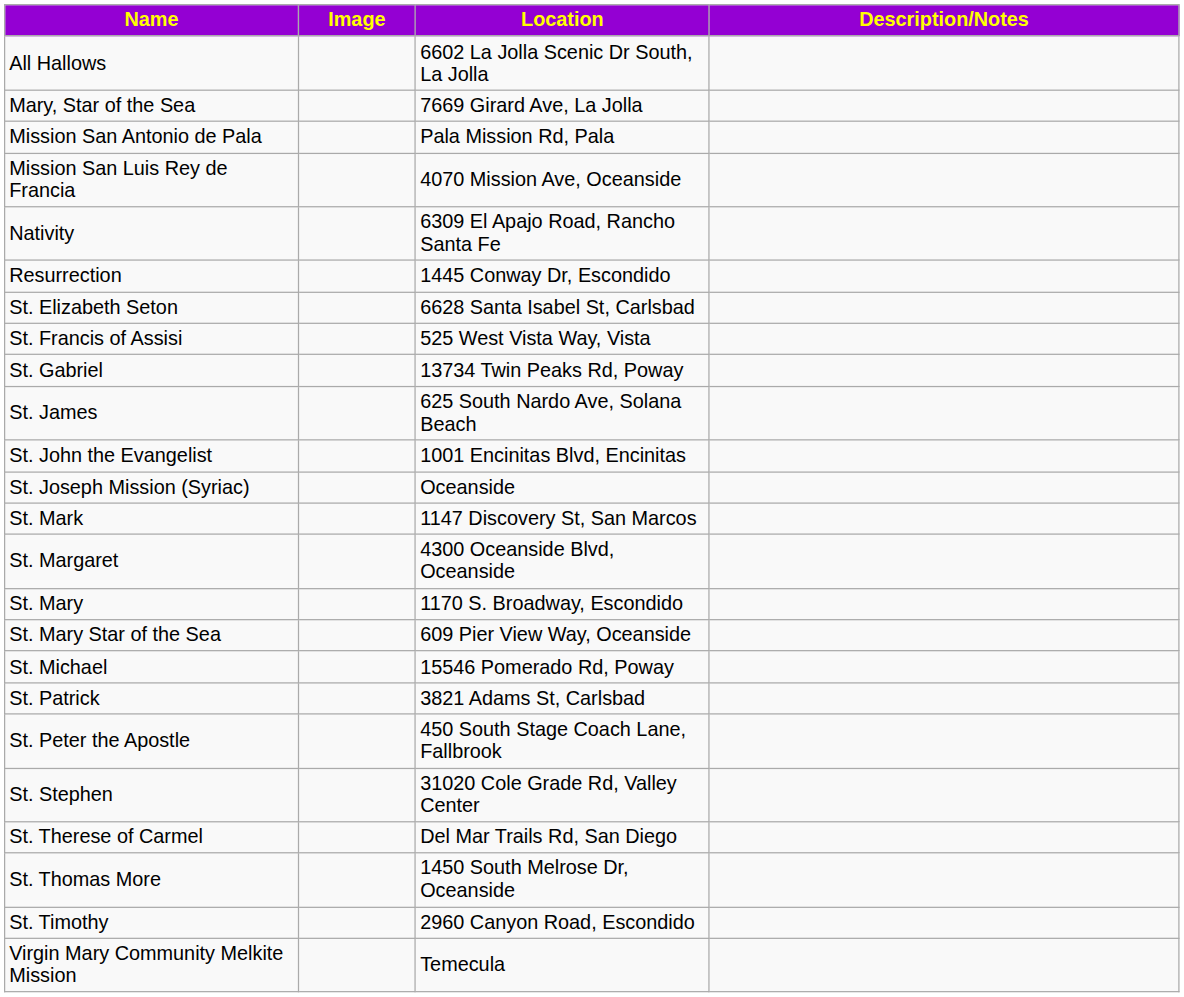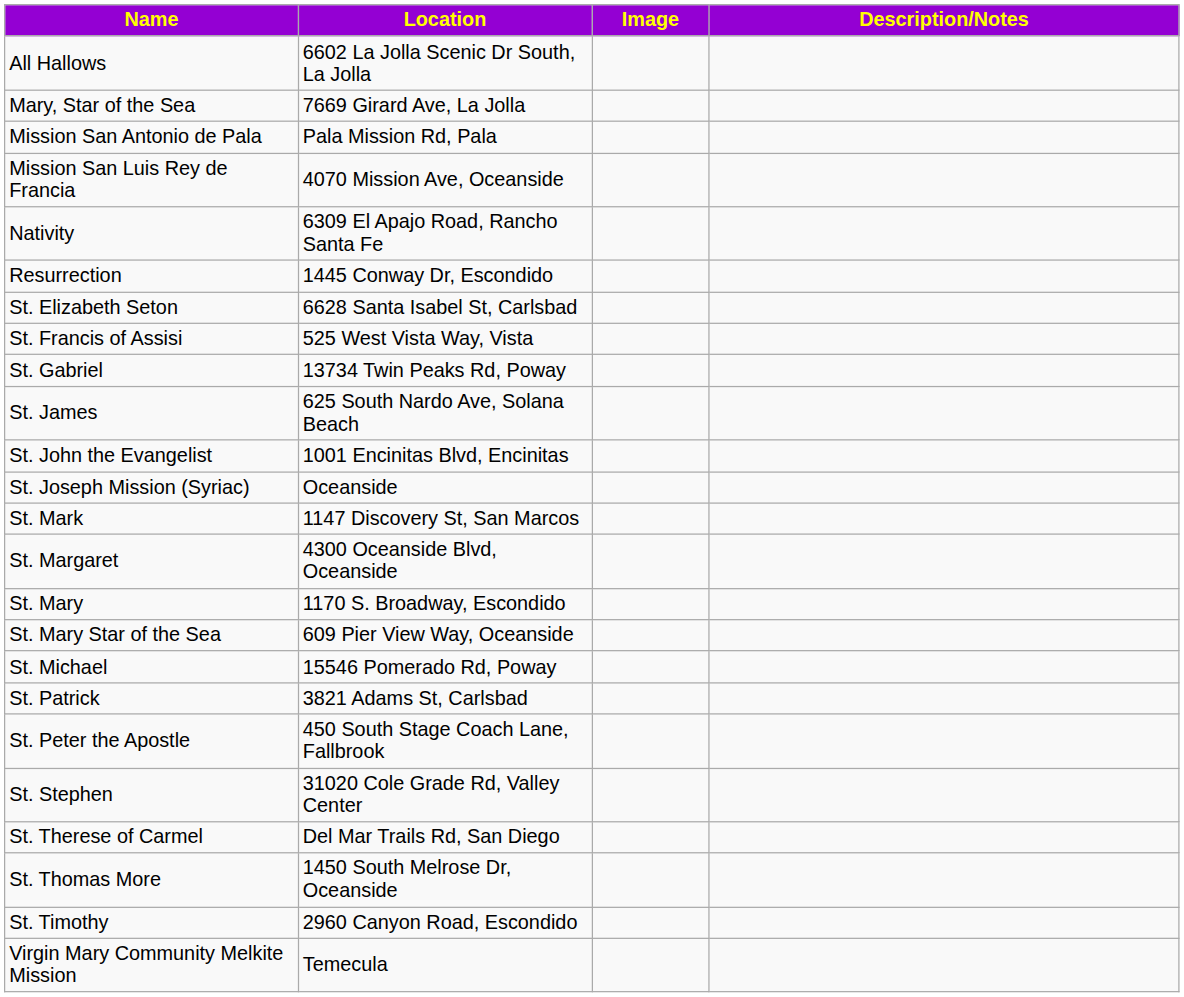columns swapped: Image <-> Location
